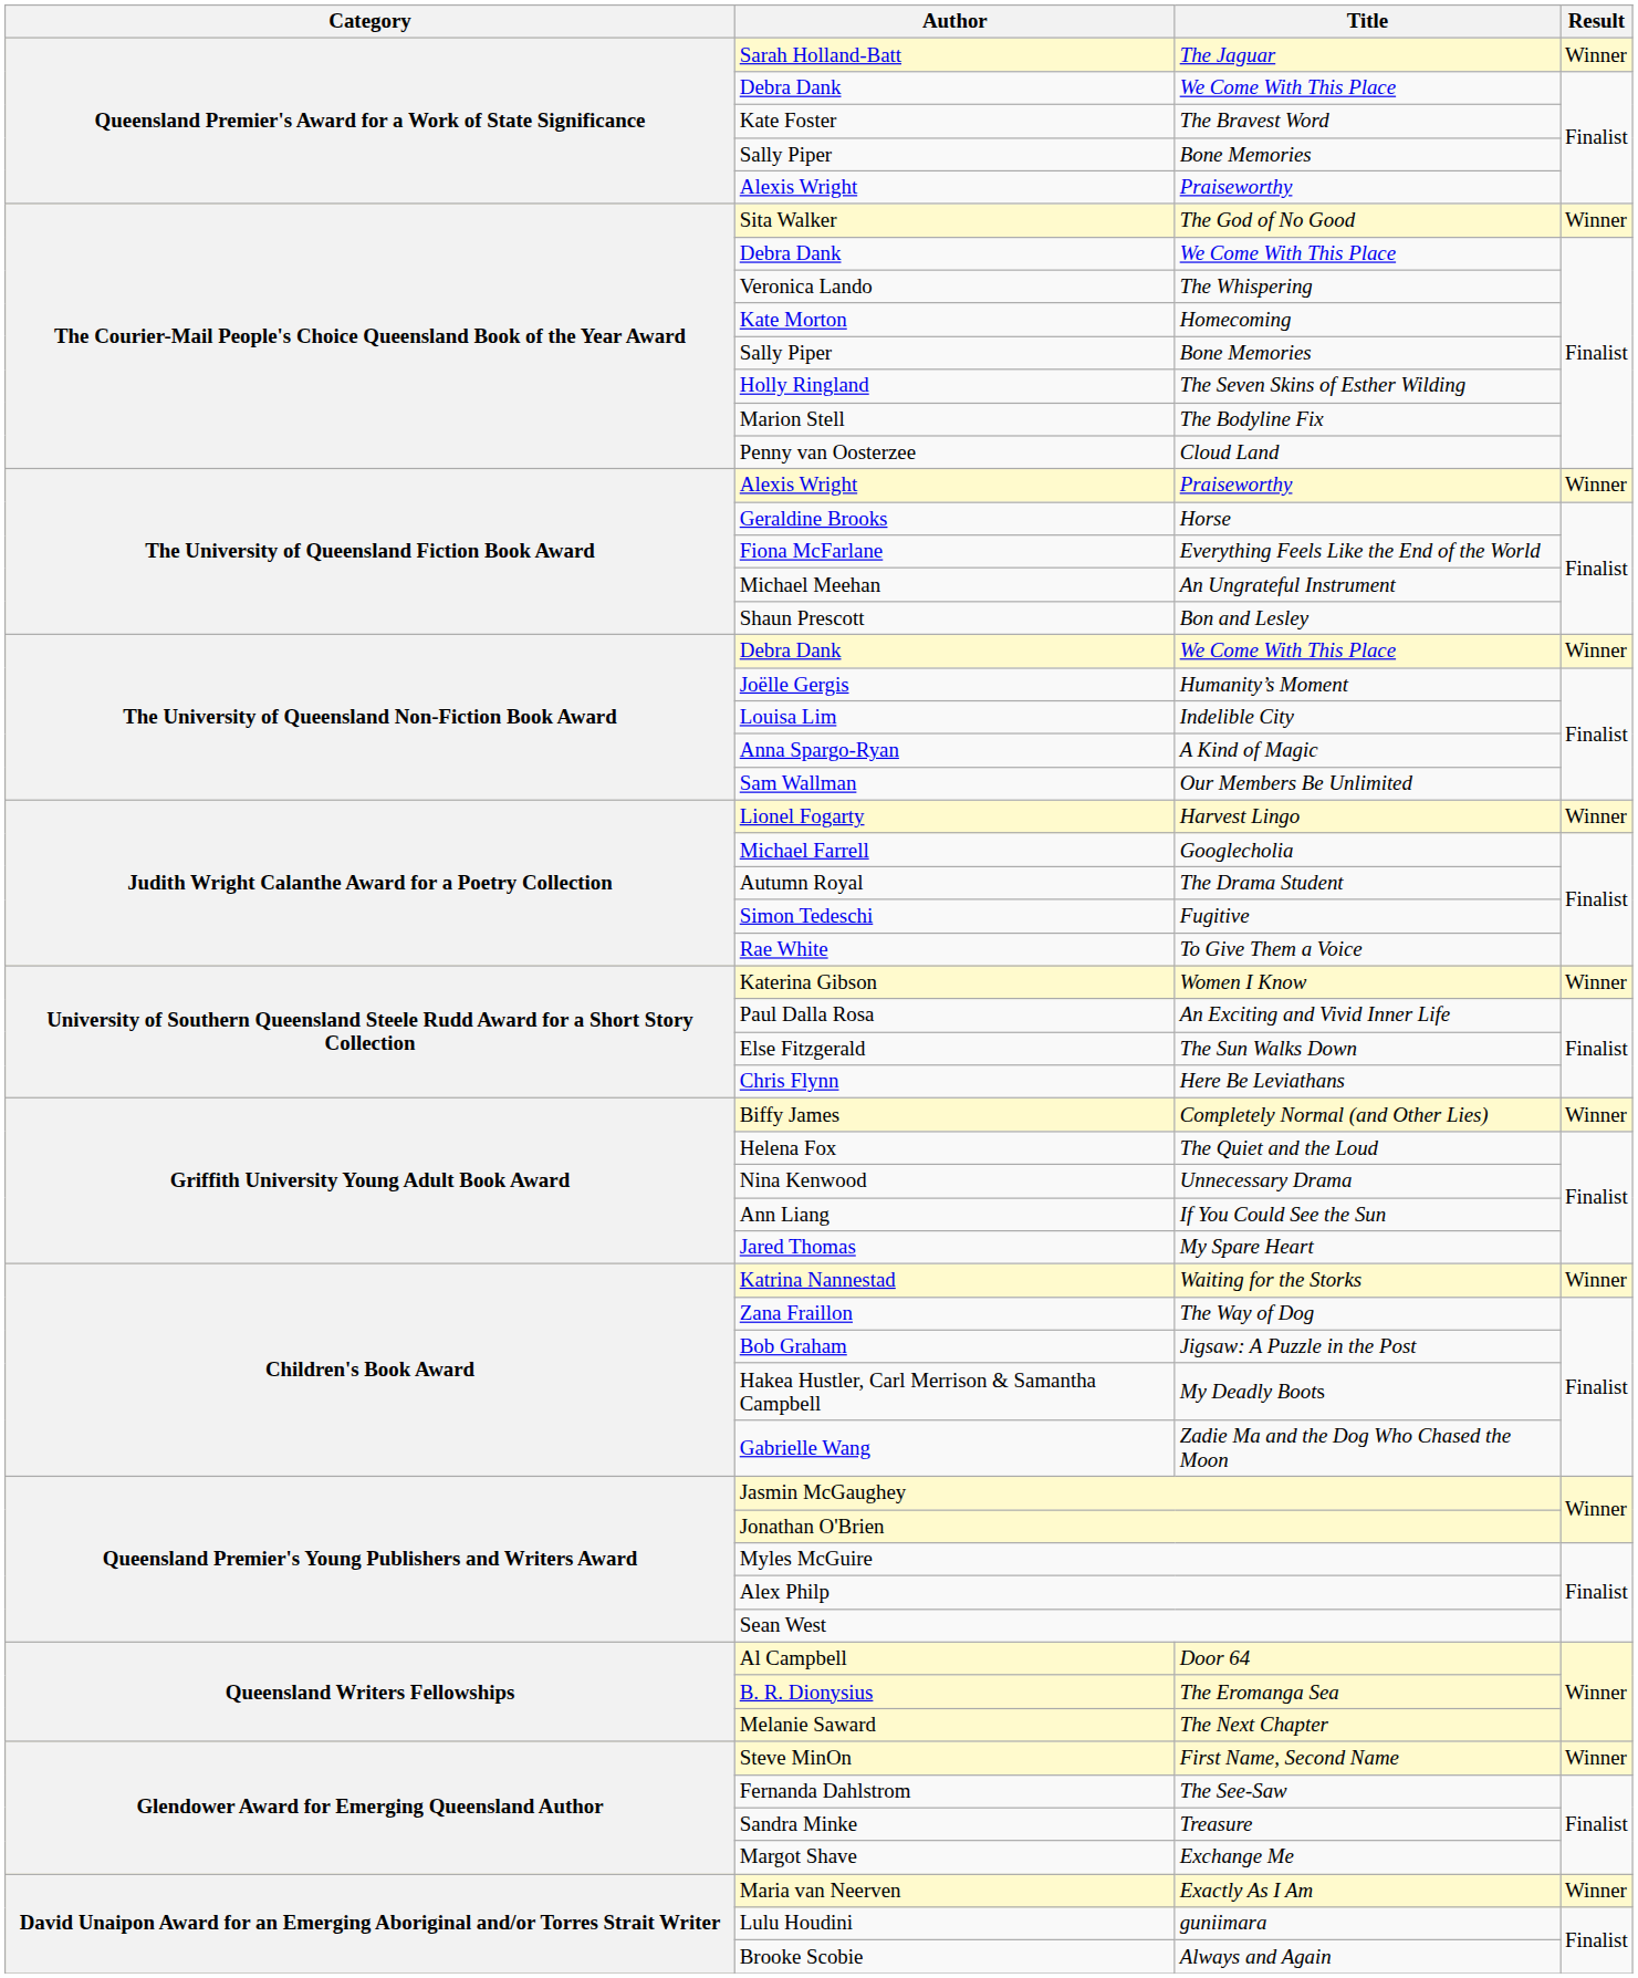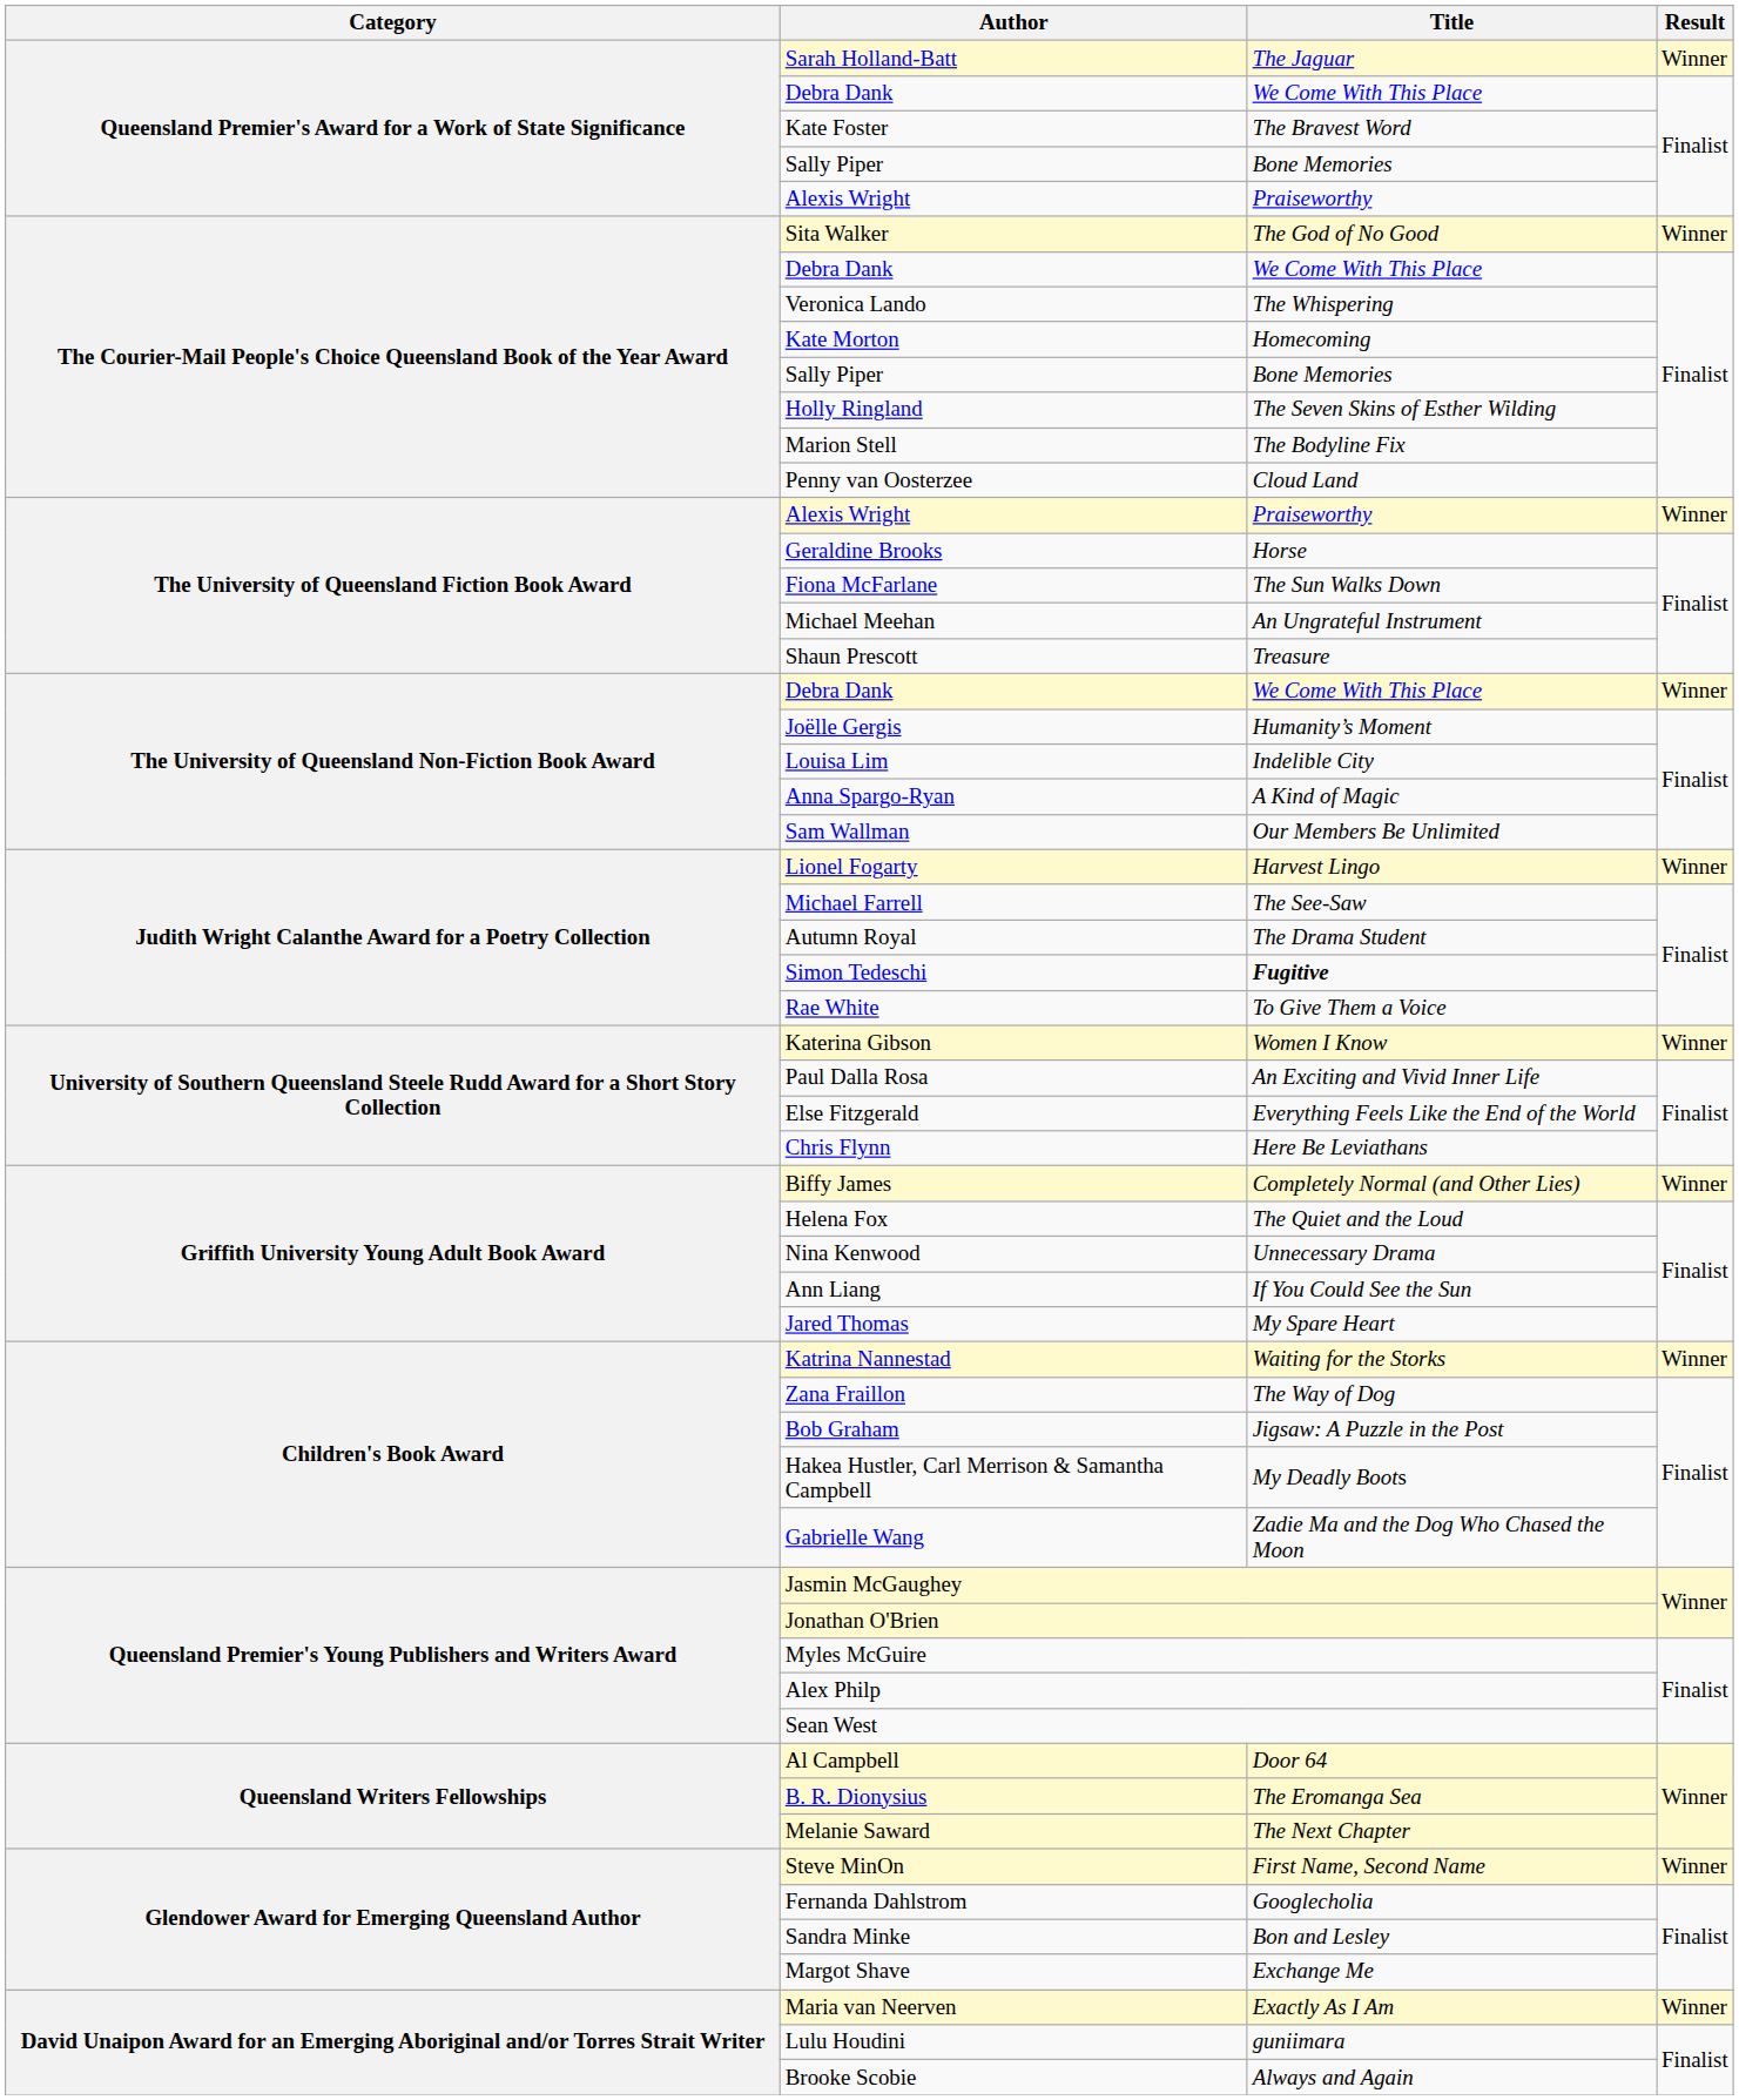Fiona McFarlane | Title: Everything Feels Like the End of the World -> The Sun Walks Down
Shaun Prescott | Title: Bon and Lesley -> Treasure
Michael Farrell | Title: Googlecholia -> The See-Saw
Simon Tedeschi | Title: normal -> bold
Else Fitzgerald | Title: The Sun Walks Down -> Everything Feels Like the End of the World
Fernanda Dahlstrom | Title: The See-Saw -> Googlecholia
Sandra Minke | Title: Treasure -> Bon and Lesley
